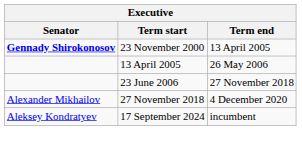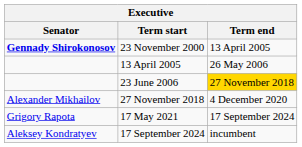23 June 2006 | Term end: no background -> gold background
+ row: Grigory Rapota | 17 May 2021 | 17 September 2024
